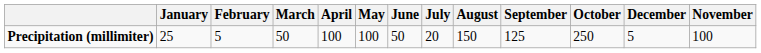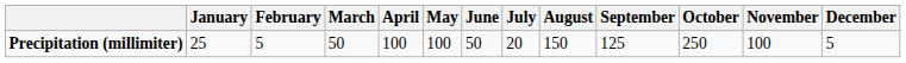columns swapped: November <-> December
